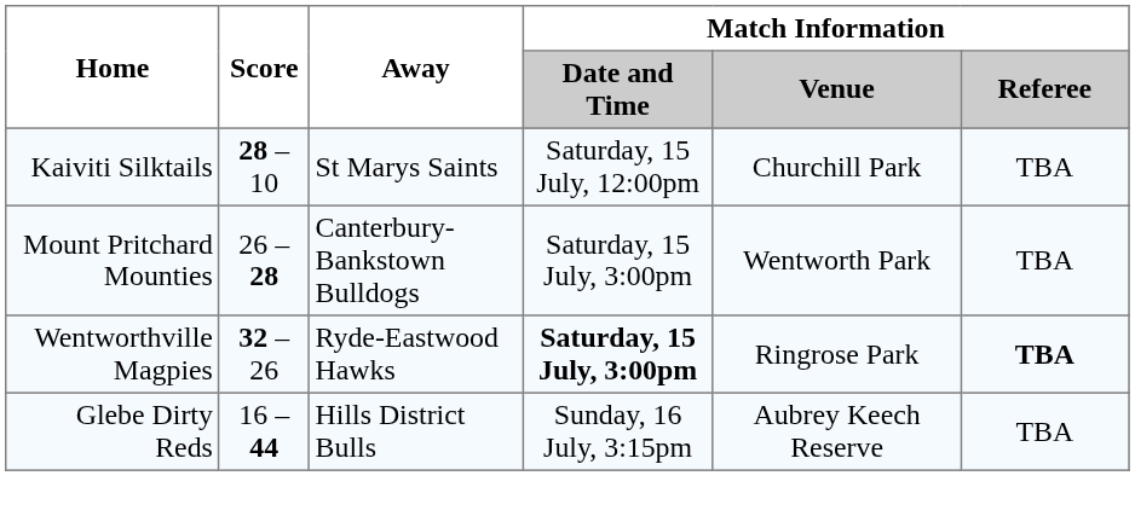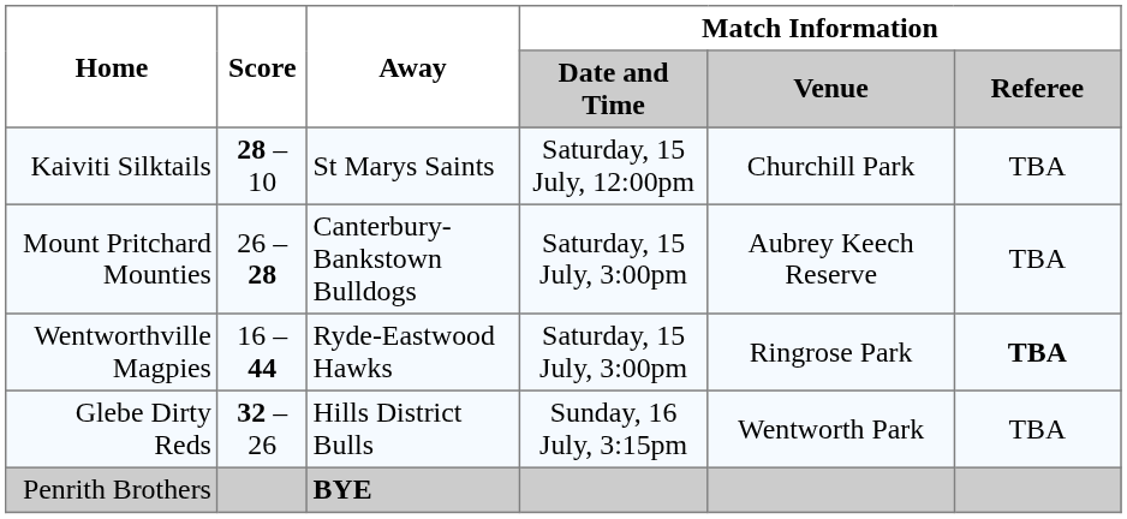Mount Pritchard Mounties | Match Information / Venue: Wentworth Park -> Aubrey Keech Reserve
Wentworthville Magpies | Score: 32 – 26 -> 16 – 44
Wentworthville Magpies | Match Information / Date and Time: bold -> normal
Glebe Dirty Reds | Score: 16 – 44 -> 32 – 26
Glebe Dirty Reds | Match Information / Venue: Aubrey Keech Reserve -> Wentworth Park
+ row: Penrith Brothers | BYE
